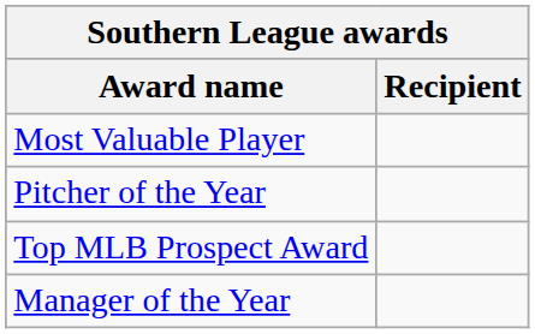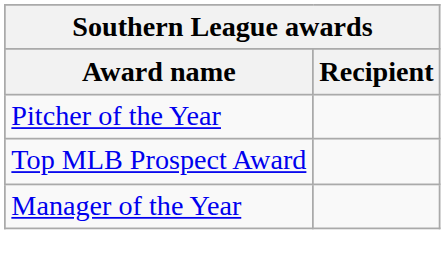- row: Most Valuable Player
